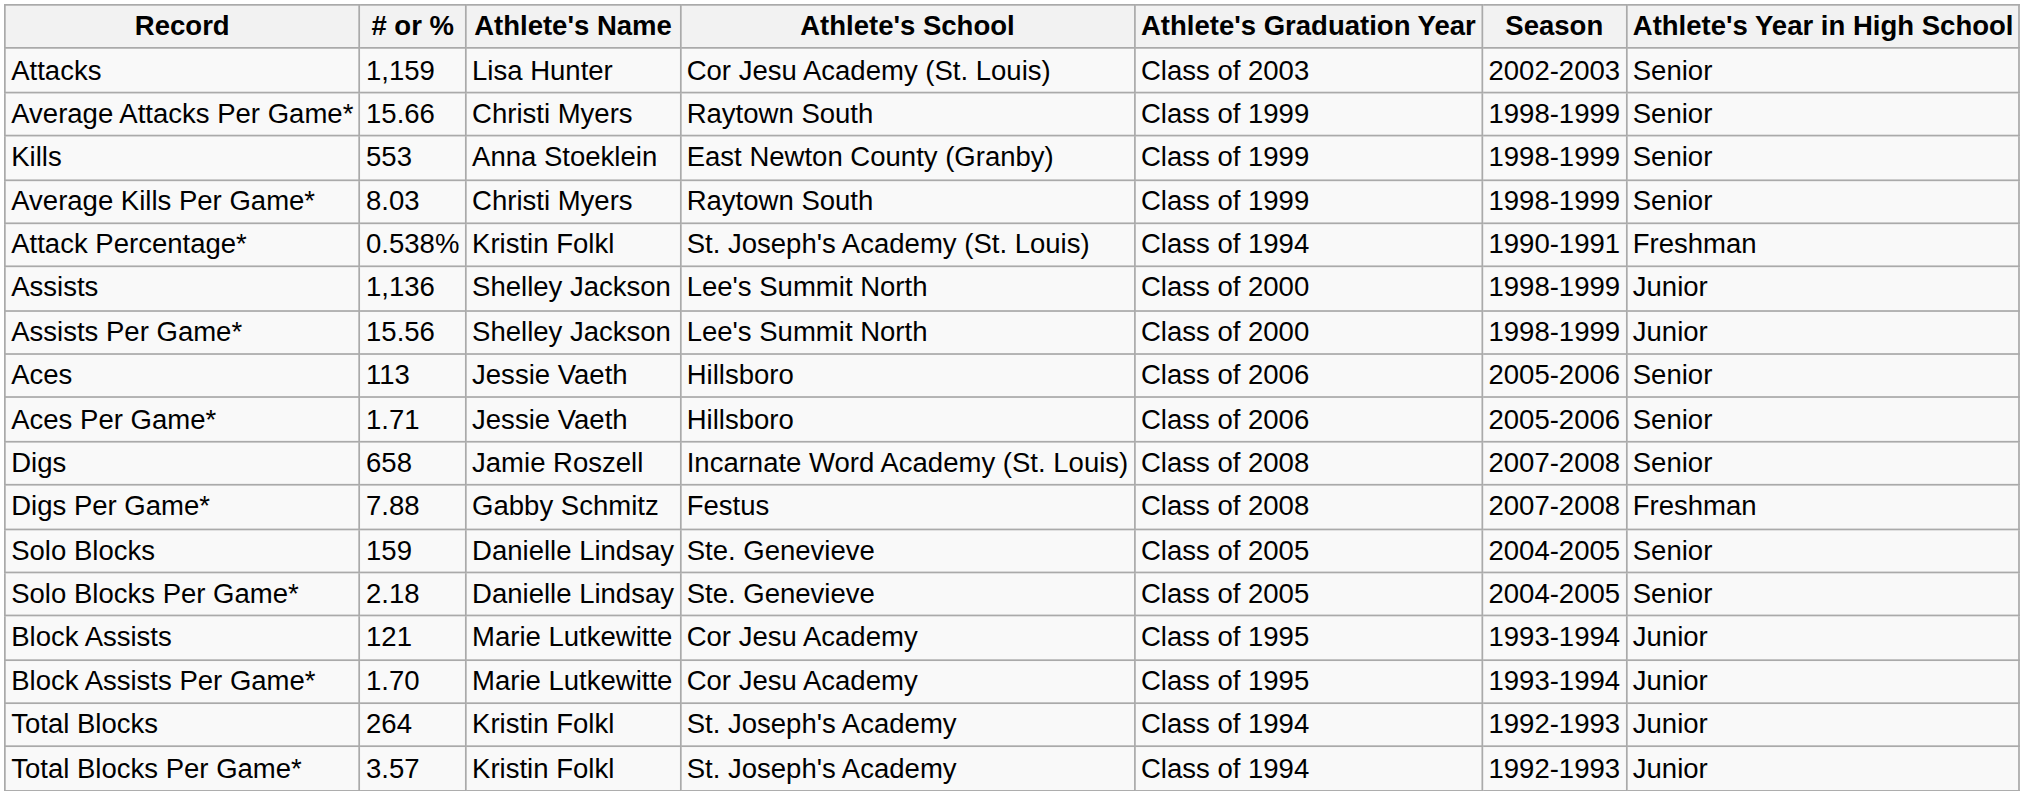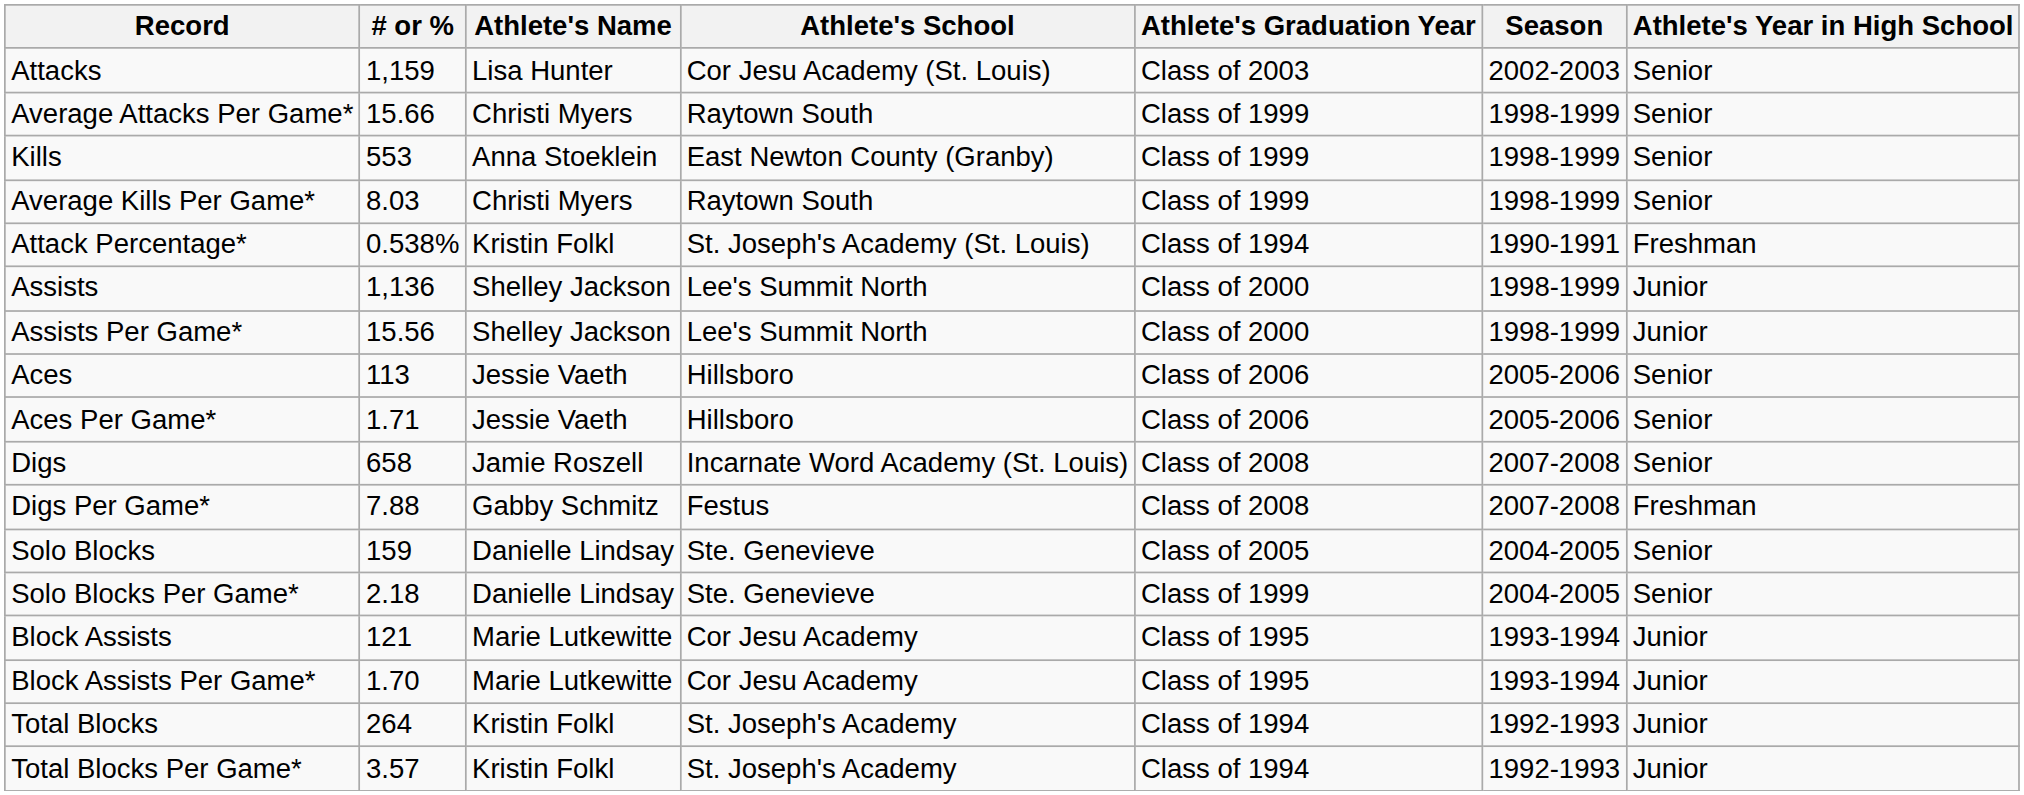Solo Blocks Per Game* | Athlete's Graduation Year: Class of 2005 -> Class of 1999
